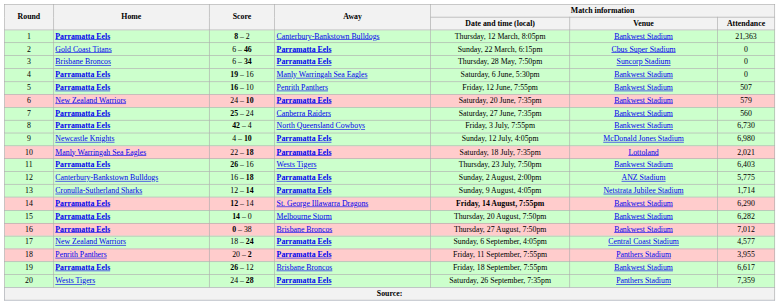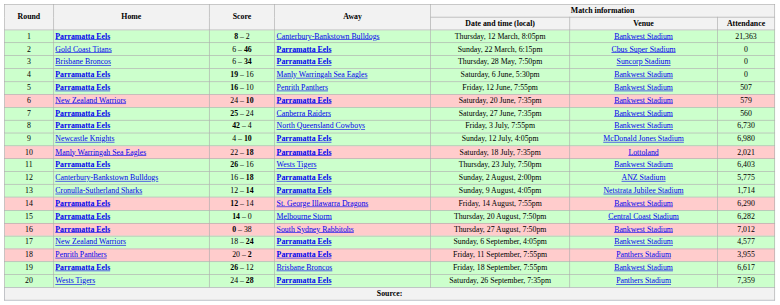14 | Match information / Date and time (local): bold -> normal
15 | Match information / Venue: Bankwest Stadium -> Central Coast Stadium
16 | Away: Brisbane Broncos -> South Sydney Rabbitohs
17 | Match information / Venue: Central Coast Stadium -> Bankwest Stadium
